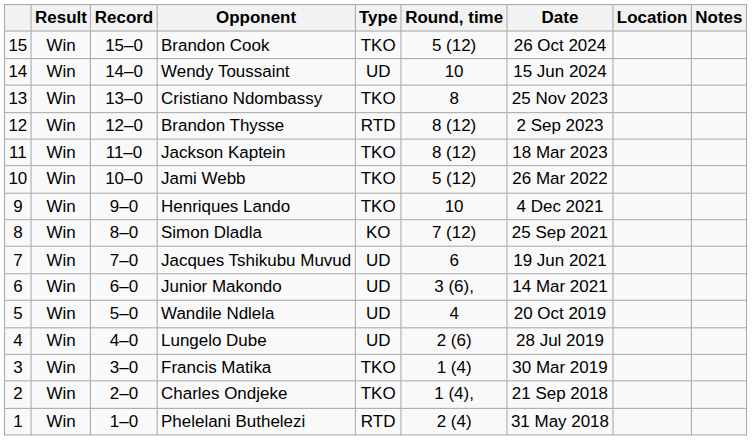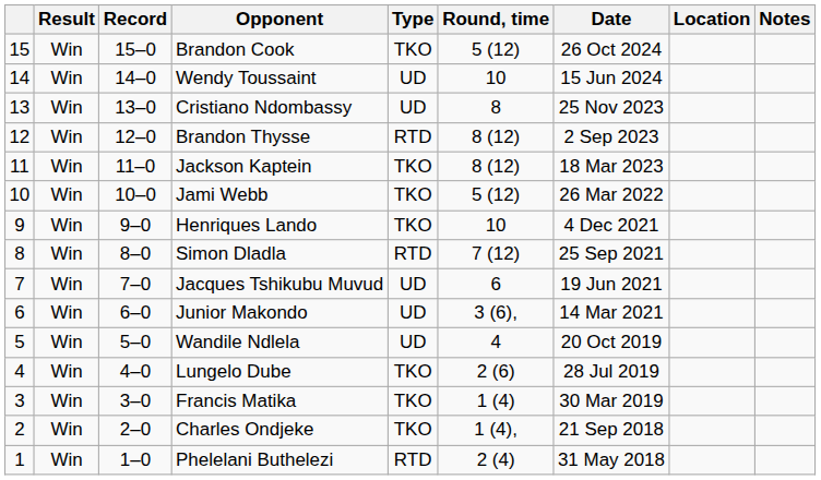Cristiano Ndombassy | Type: TKO -> UD
Simon Dladla | Type: KO -> RTD
Lungelo Dube | Type: UD -> TKO
